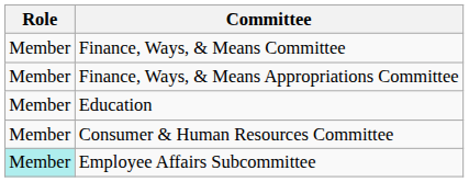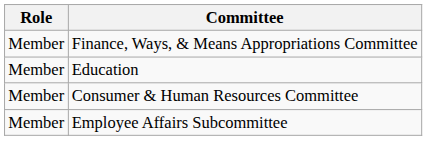- row: Member | Finance, Ways, & Means Committee
Employee Affairs Subcommittee | Role: paleturquoise background -> no background
